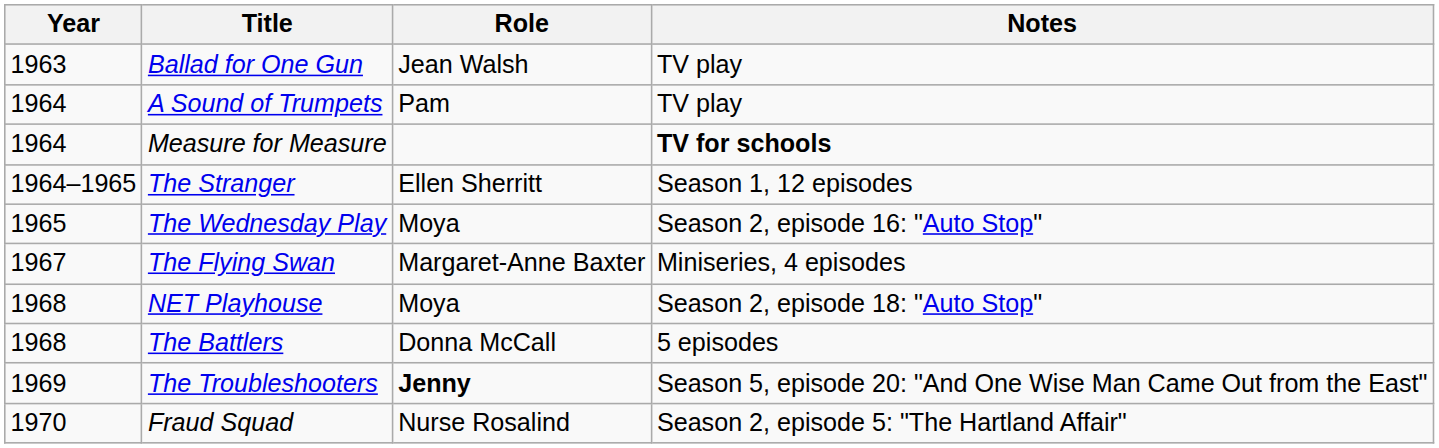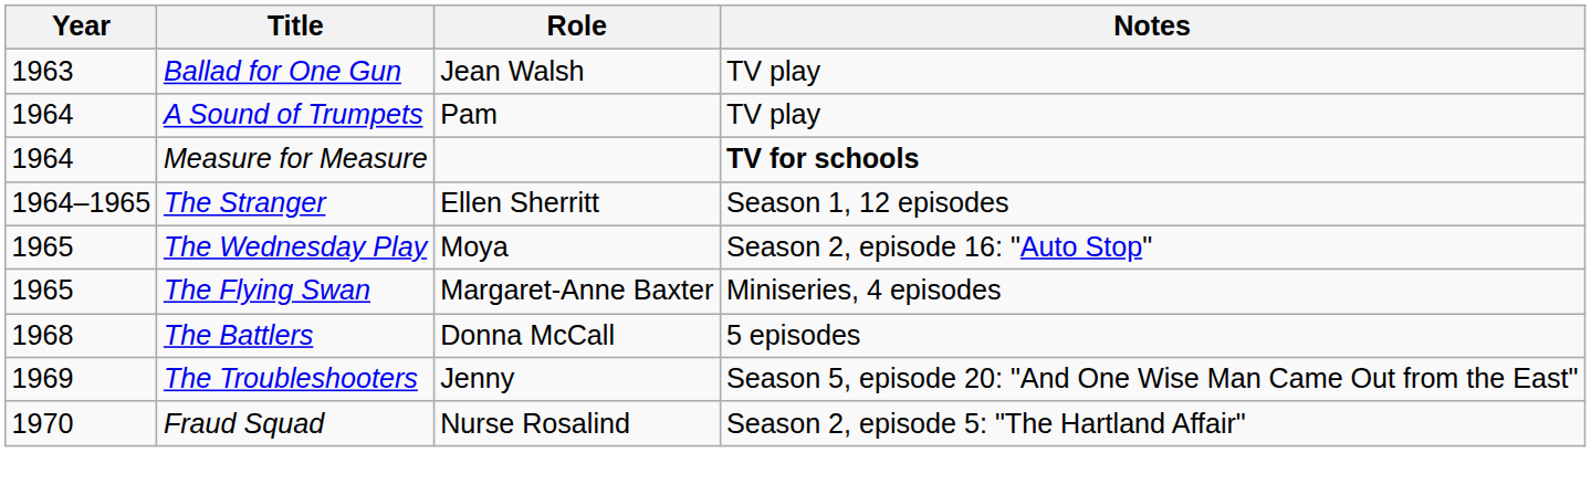The Flying Swan | Year: 1967 -> 1965
- row: 1968 | NET Playhouse | Moya | Season 2, episode 18: "Auto Stop"
The Troubleshooters | Role: bold -> normal
